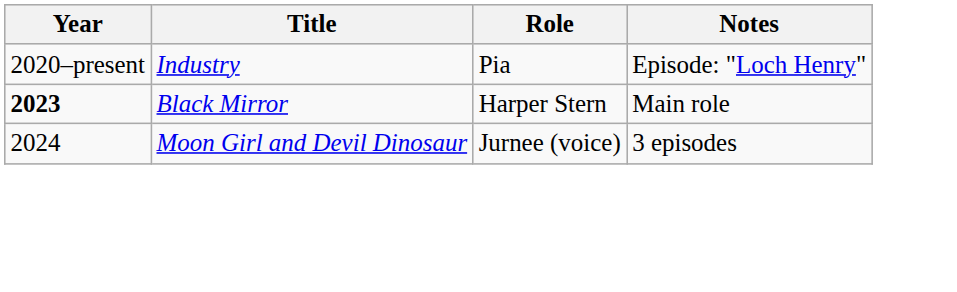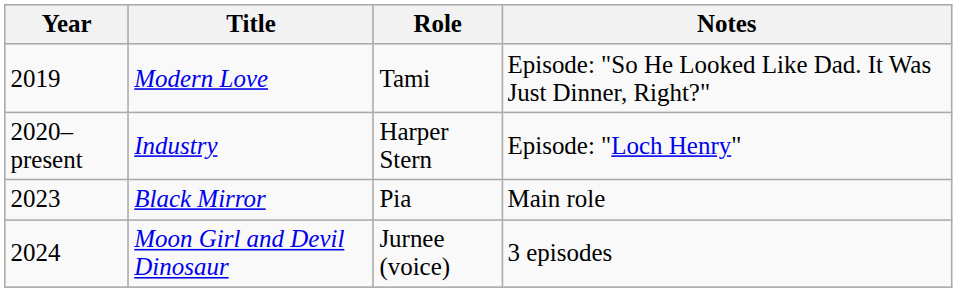+ row: 2019 | Modern Love | Tami | Episode: "So He Looked Like Dad. It Was Just Dinner, Right?"
Industry | Role: Pia -> Harper Stern
Black Mirror | Year: bold -> normal
Black Mirror | Role: Harper Stern -> Pia
